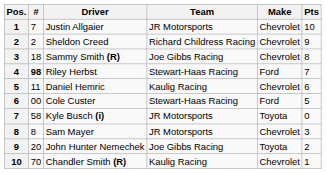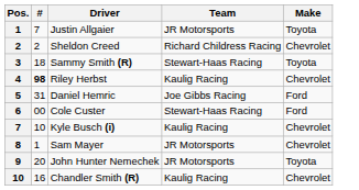- column: Pts | 10 | 9 | 8 | 7 | 6 | 5 | 0 | 3 | 2 | 1
Justin Allgaier | Make: Chevrolet -> Toyota
Sammy Smith (R) | Team: Joe Gibbs Racing -> Stewart-Haas Racing
Sammy Smith (R) | Make: Chevrolet -> Toyota
Riley Herbst | Team: Stewart-Haas Racing -> Kaulig Racing
Riley Herbst | Make: Ford -> Chevrolet
Daniel Hemric | #: 11 -> 31
Daniel Hemric | Team: Kaulig Racing -> Joe Gibbs Racing
Daniel Hemric | Make: Chevrolet -> Ford
Kyle Busch (i) | #: 58 -> 10
Kyle Busch (i) | Team: JR Motorsports -> Kaulig Racing
Kyle Busch (i) | Make: Toyota -> Chevrolet
Sam Mayer | #: 8 -> 1
John Hunter Nemechek | Team: Joe Gibbs Racing -> JR Motorsports
Chandler Smith (R) | #: 70 -> 16
